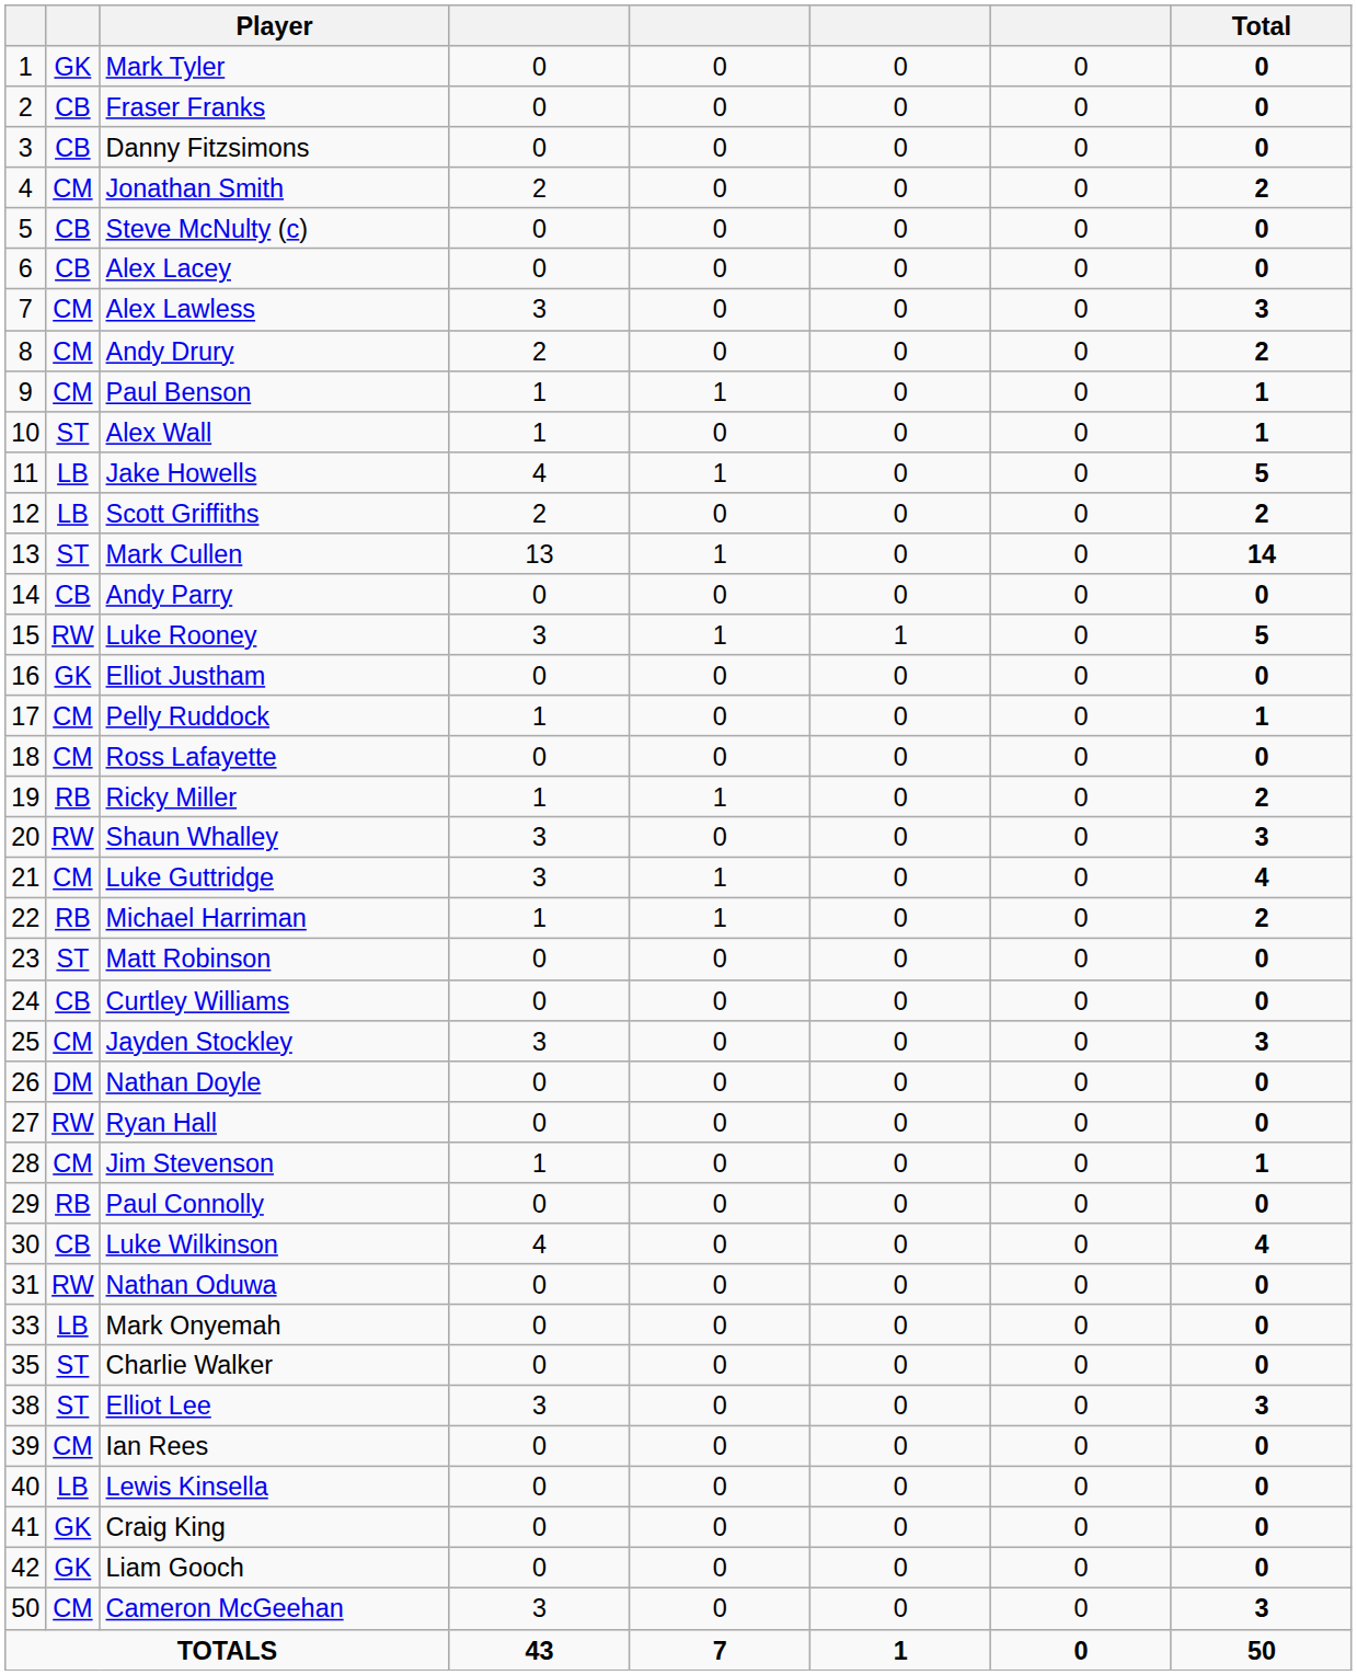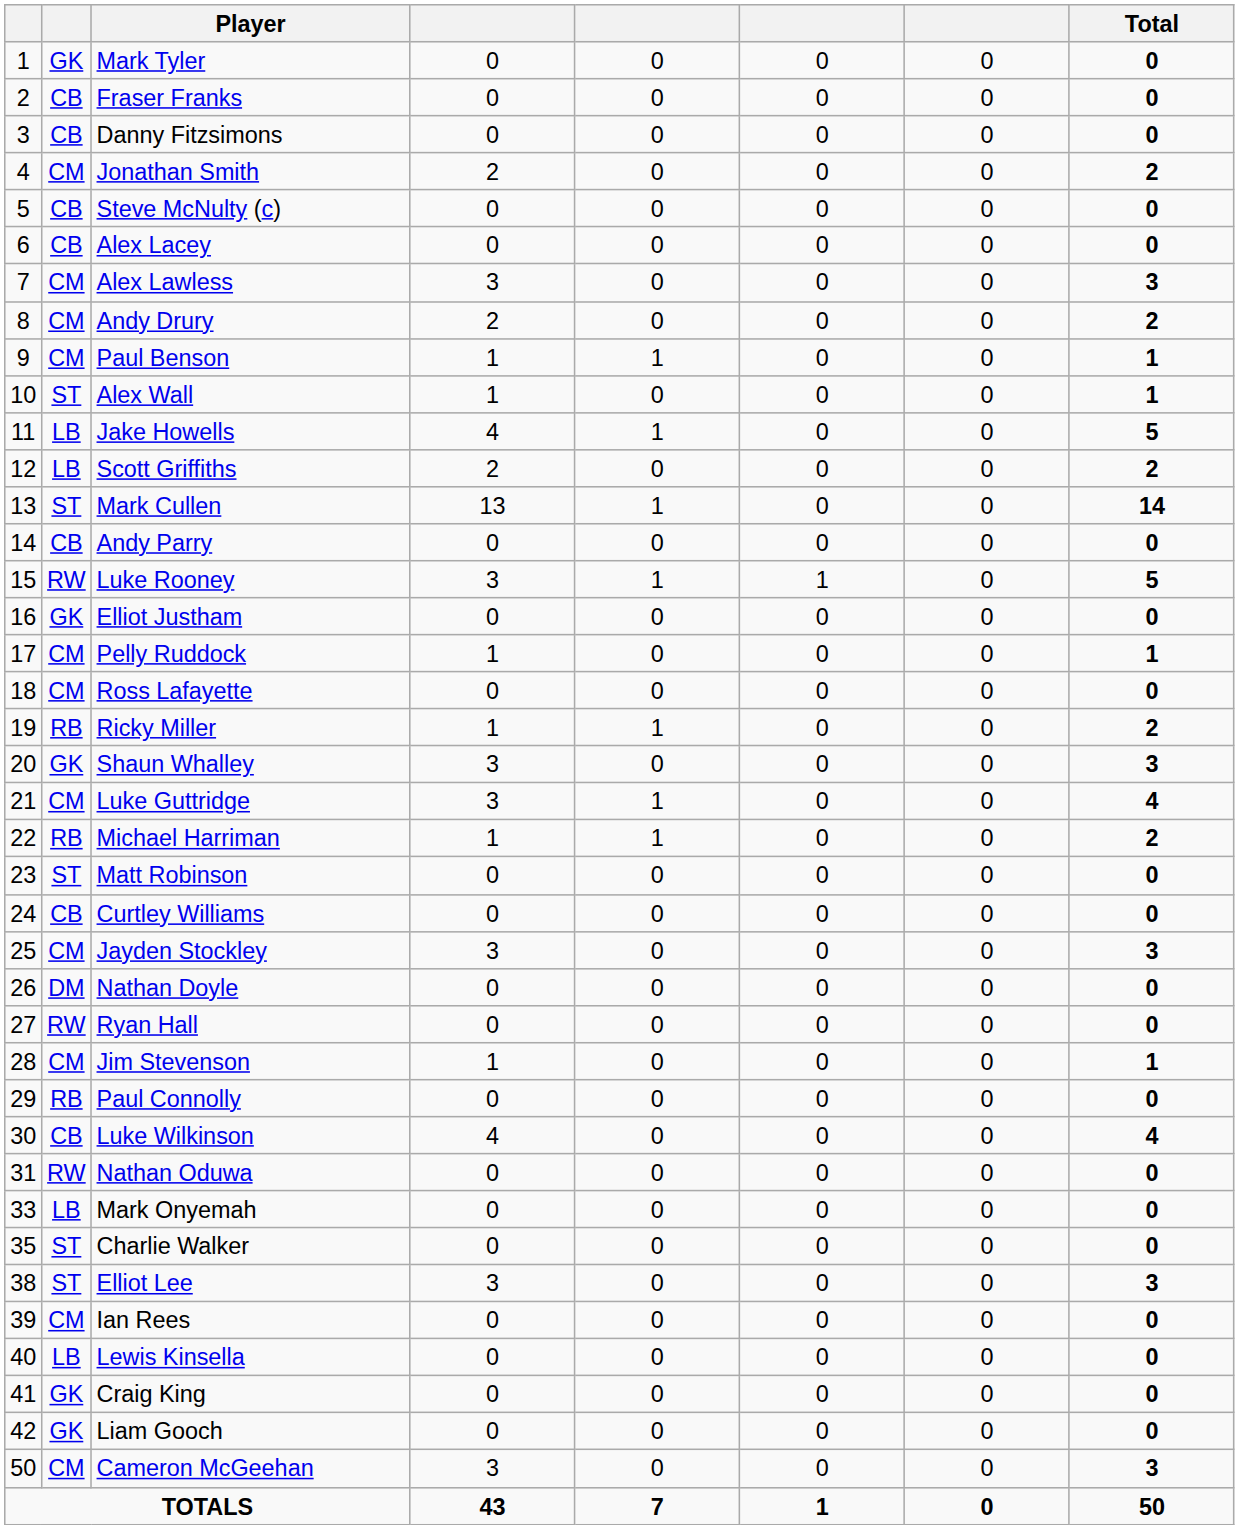Shaun Whalley | column 2: RW -> GK
